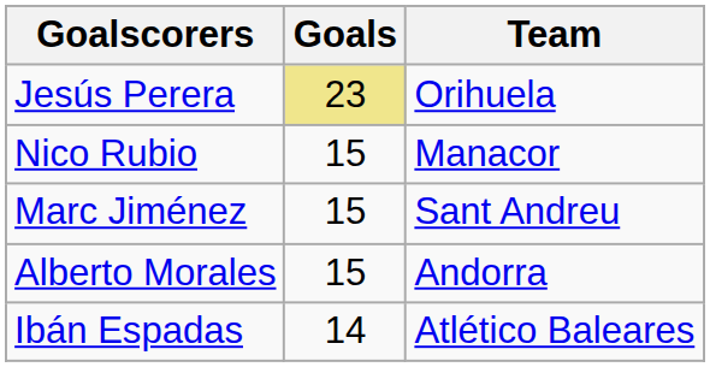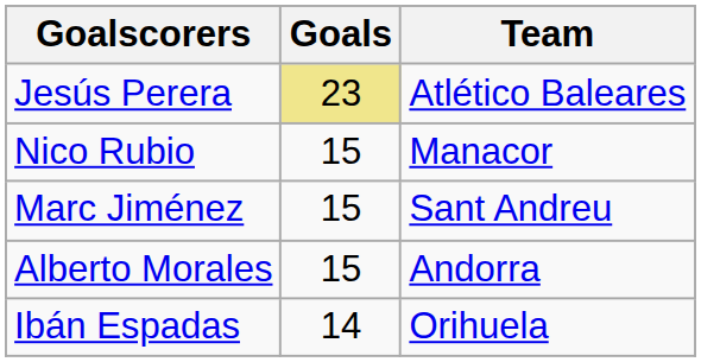Jesús Perera | Team: Orihuela -> Atlético Baleares
Ibán Espadas | Team: Atlético Baleares -> Orihuela
